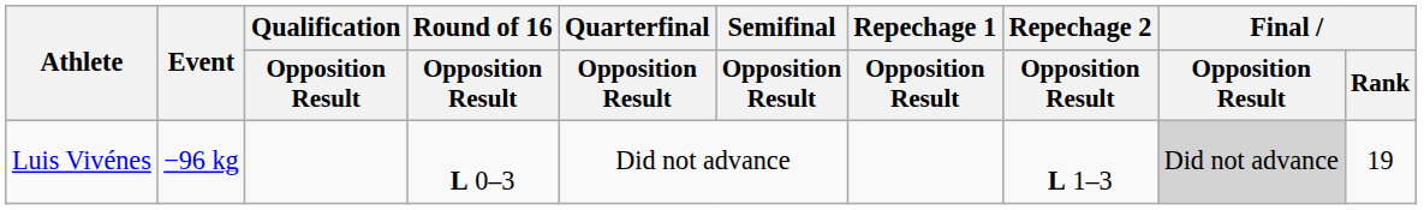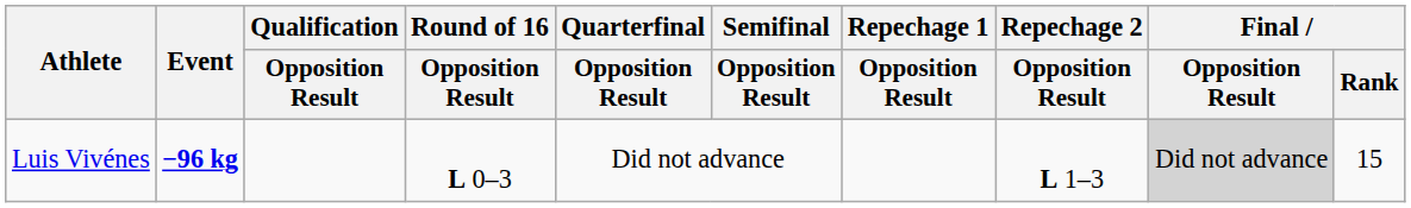Luis Vivénes | Event: normal -> bold
Luis Vivénes | Final / Rank: 19 -> 15
